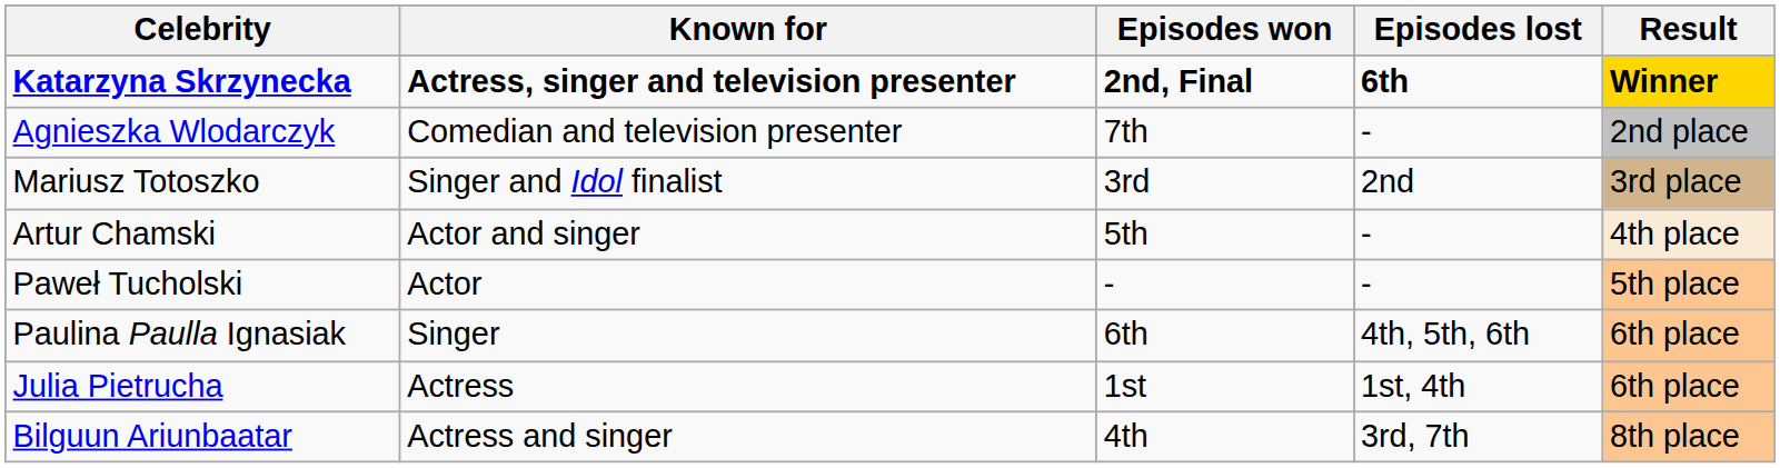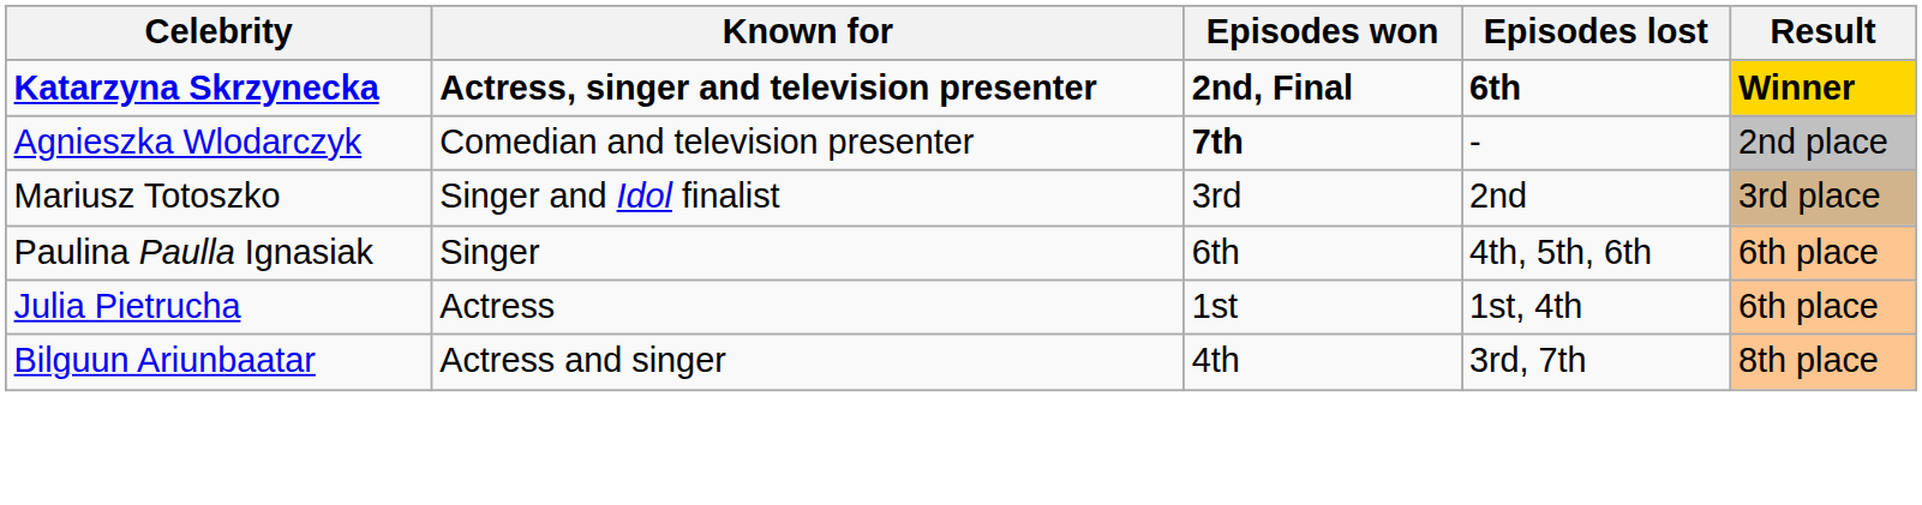Agnieszka Wlodarczyk | Episodes won: normal -> bold
- row: Artur Chamski | Actor and singer | 5th | - | 4th place
- row: Paweł Tucholski | Actor | - | - | 5th place
